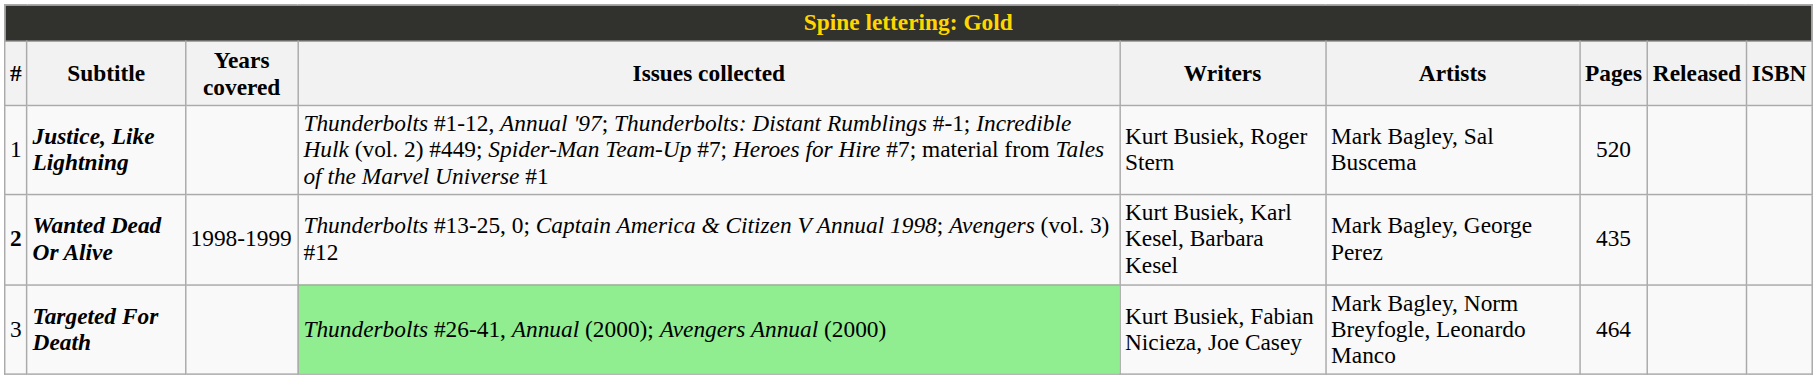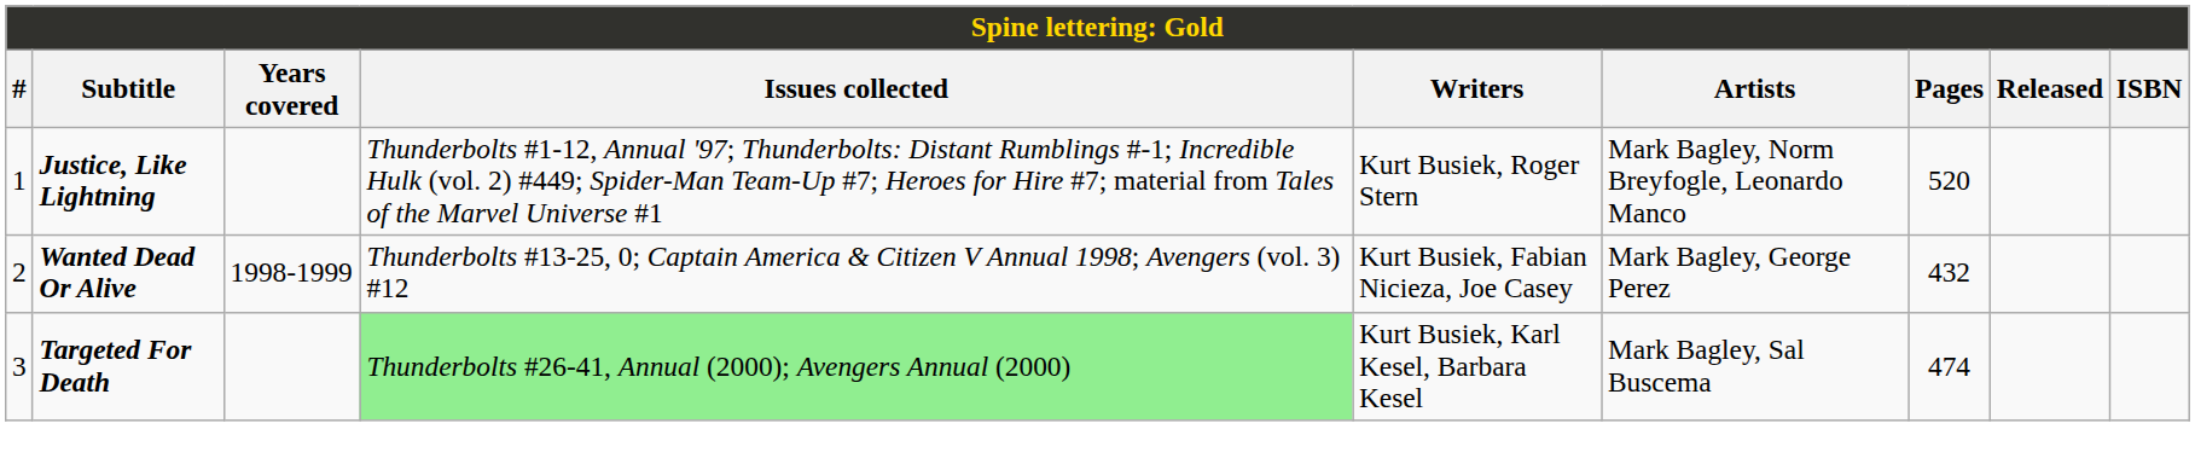Justice, Like Lightning | Artists: Mark Bagley, Sal Buscema -> Mark Bagley, Norm Breyfogle, Leonardo Manco
Wanted Dead Or Alive | #: bold -> normal
Wanted Dead Or Alive | Writers: Kurt Busiek, Karl Kesel, Barbara Kesel -> Kurt Busiek, Fabian Nicieza, Joe Casey
Wanted Dead Or Alive | Pages: 435 -> 432
Targeted For Death | Writers: Kurt Busiek, Fabian Nicieza, Joe Casey -> Kurt Busiek, Karl Kesel, Barbara Kesel
Targeted For Death | Artists: Mark Bagley, Norm Breyfogle, Leonardo Manco -> Mark Bagley, Sal Buscema
Targeted For Death | Pages: 464 -> 474
